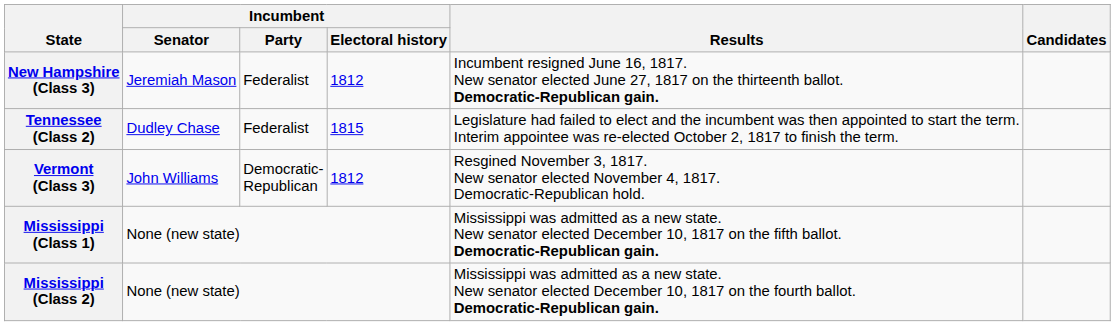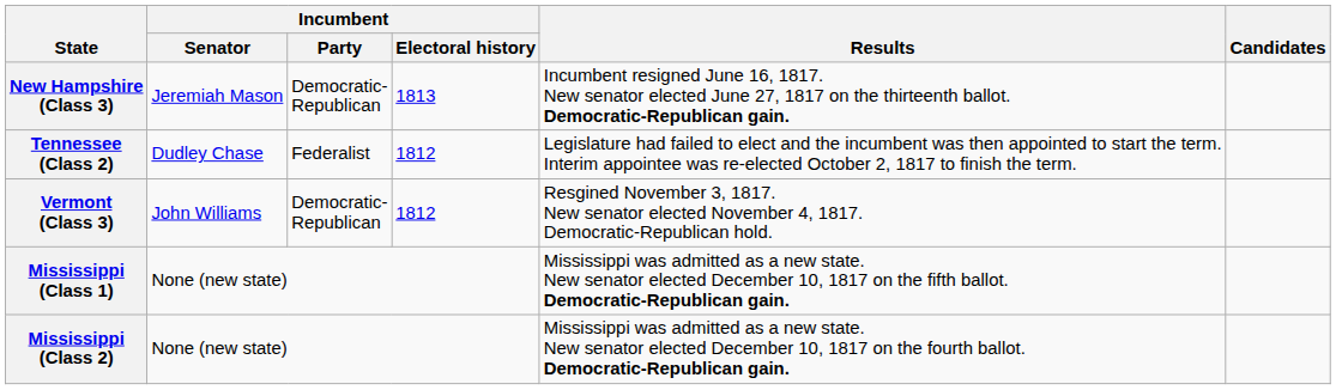New Hampshire (Class 3) | Incumbent / Party: Federalist -> Democratic- Republican
New Hampshire (Class 3) | Incumbent / Electoral history: 1812 -> 1813
Tennessee (Class 2) | Incumbent / Electoral history: 1815 -> 1812
